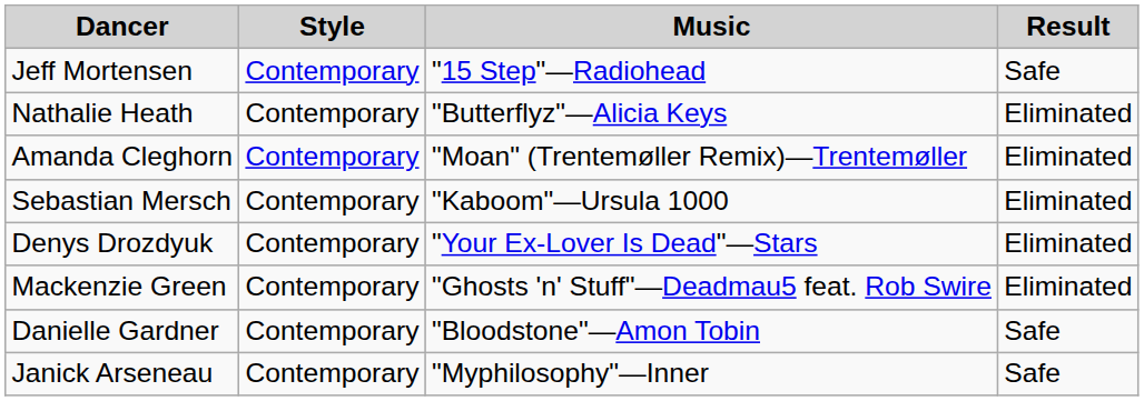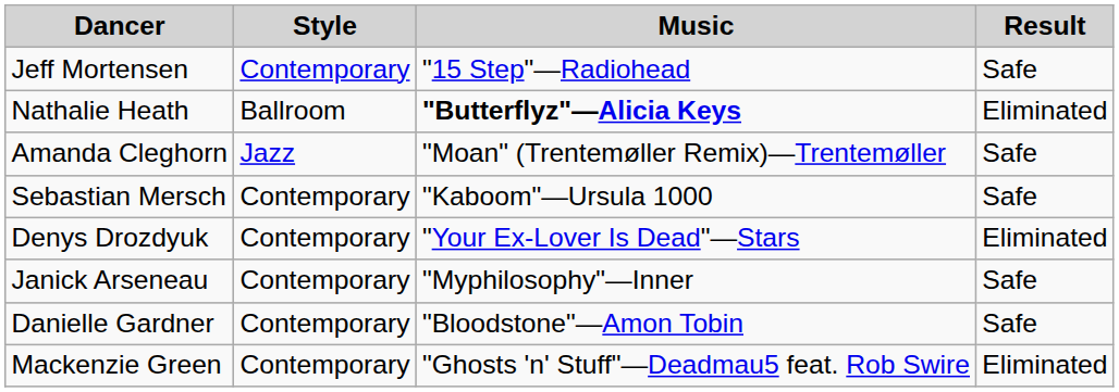Nathalie Heath | Style: Contemporary -> Ballroom
Nathalie Heath | Music: normal -> bold
Amanda Cleghorn | Style: Contemporary -> Jazz
Amanda Cleghorn | Result: Eliminated -> Safe
Sebastian Mersch | Result: Eliminated -> Safe
rows swapped: Janick Arseneau <-> Mackenzie Green
